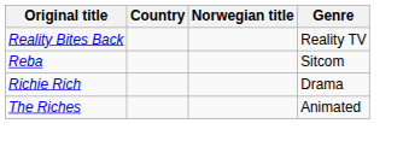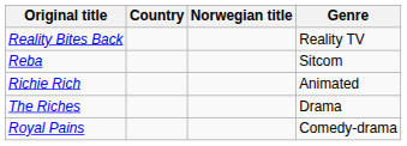Richie Rich | Genre: Drama -> Animated
The Riches | Genre: Animated -> Drama
+ row: Royal Pains | Comedy-drama
